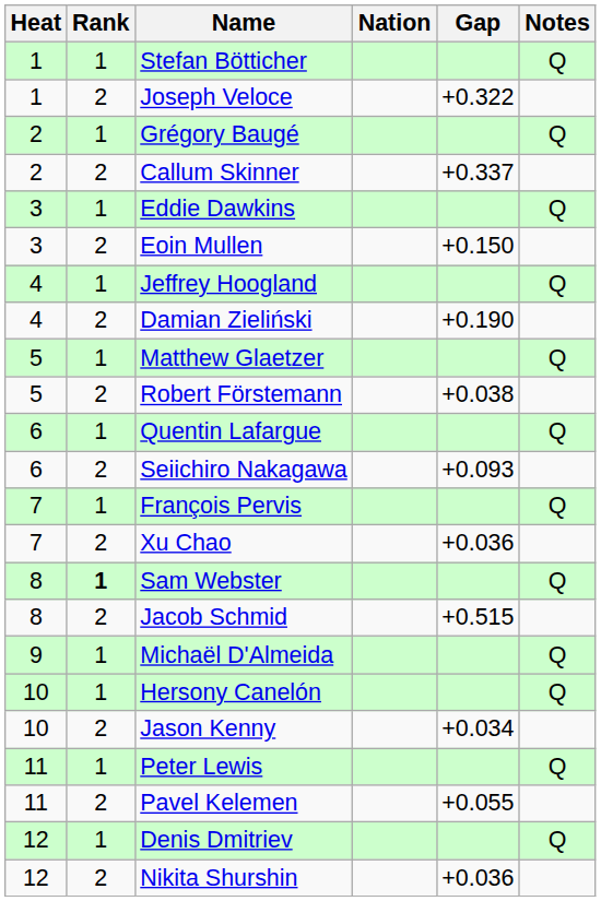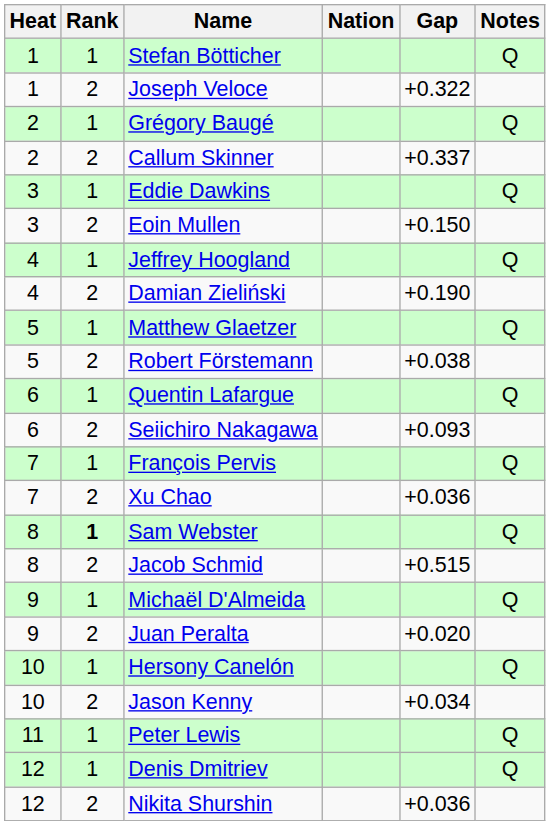+ row: 9 | 2 | Juan Peralta | +0.020
- row: 11 | 2 | Pavel Kelemen | +0.055
